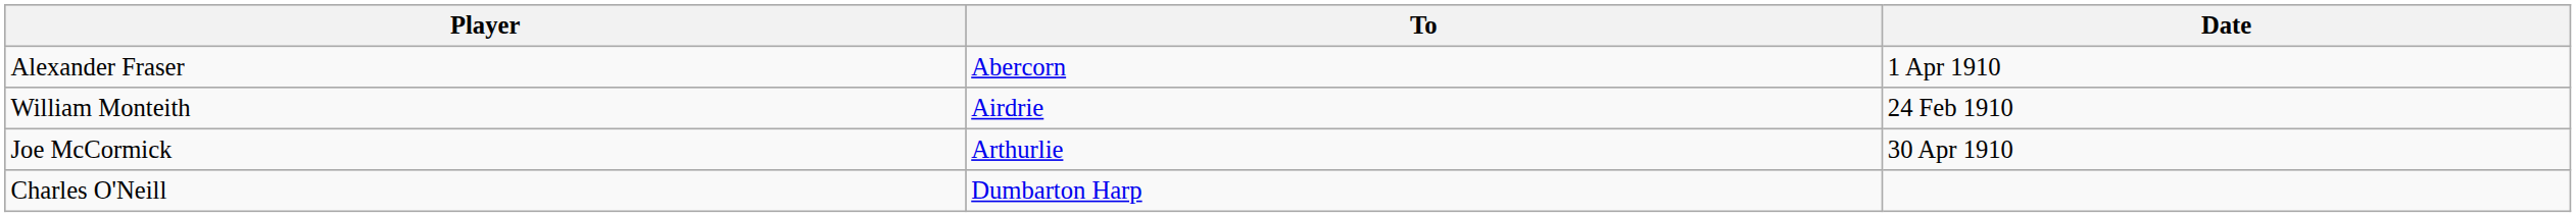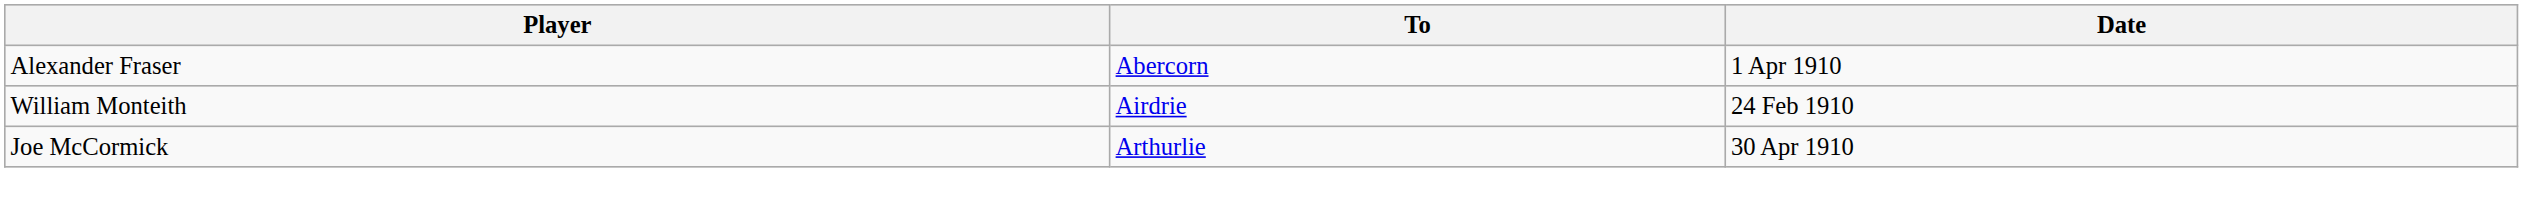- row: Charles O'Neill | Dumbarton Harp
